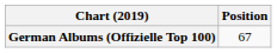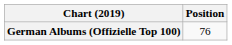German Albums (Offizielle Top 100) | Position: 67 -> 76
